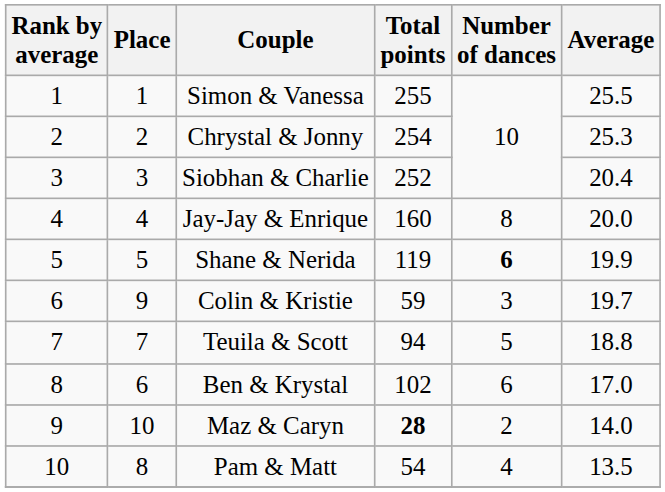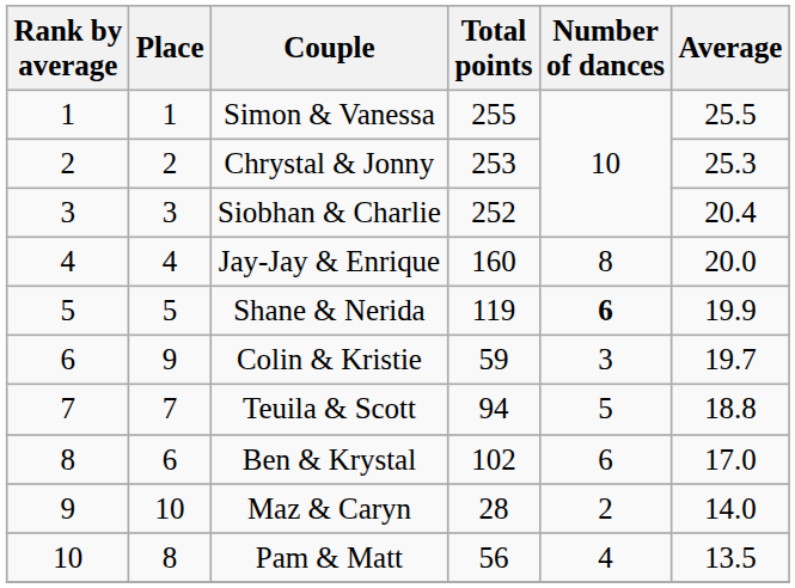Chrystal & Jonny | Total points: 254 -> 253
Maz & Caryn | Total points: bold -> normal
Pam & Matt | Total points: 54 -> 56
